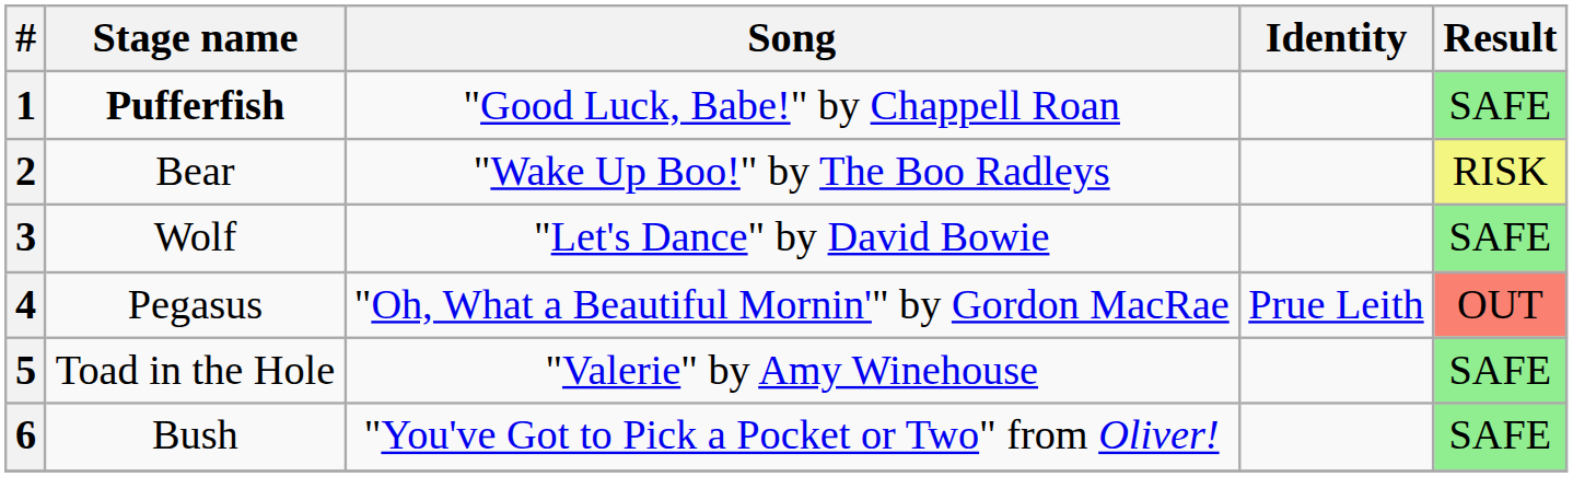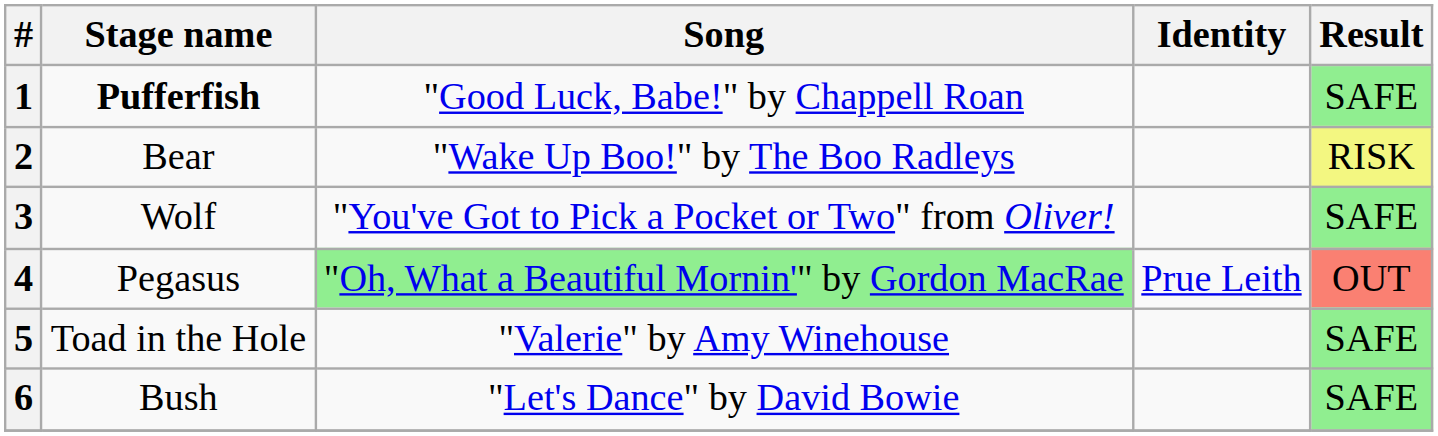3 | Song: "Let's Dance" by David Bowie -> "You've Got to Pick a Pocket or Two" from Oliver!
4 | Song: no background -> lightgreen background
6 | Song: "You've Got to Pick a Pocket or Two" from Oliver! -> "Let's Dance" by David Bowie
